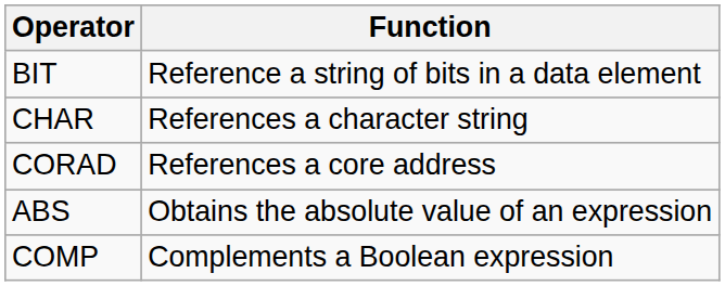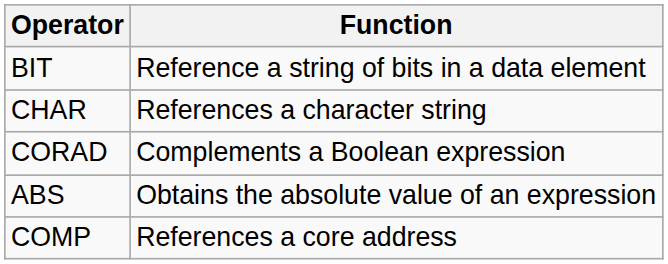CORAD | Function: References a core address -> Complements a Boolean expression
COMP | Function: Complements a Boolean expression -> References a core address
